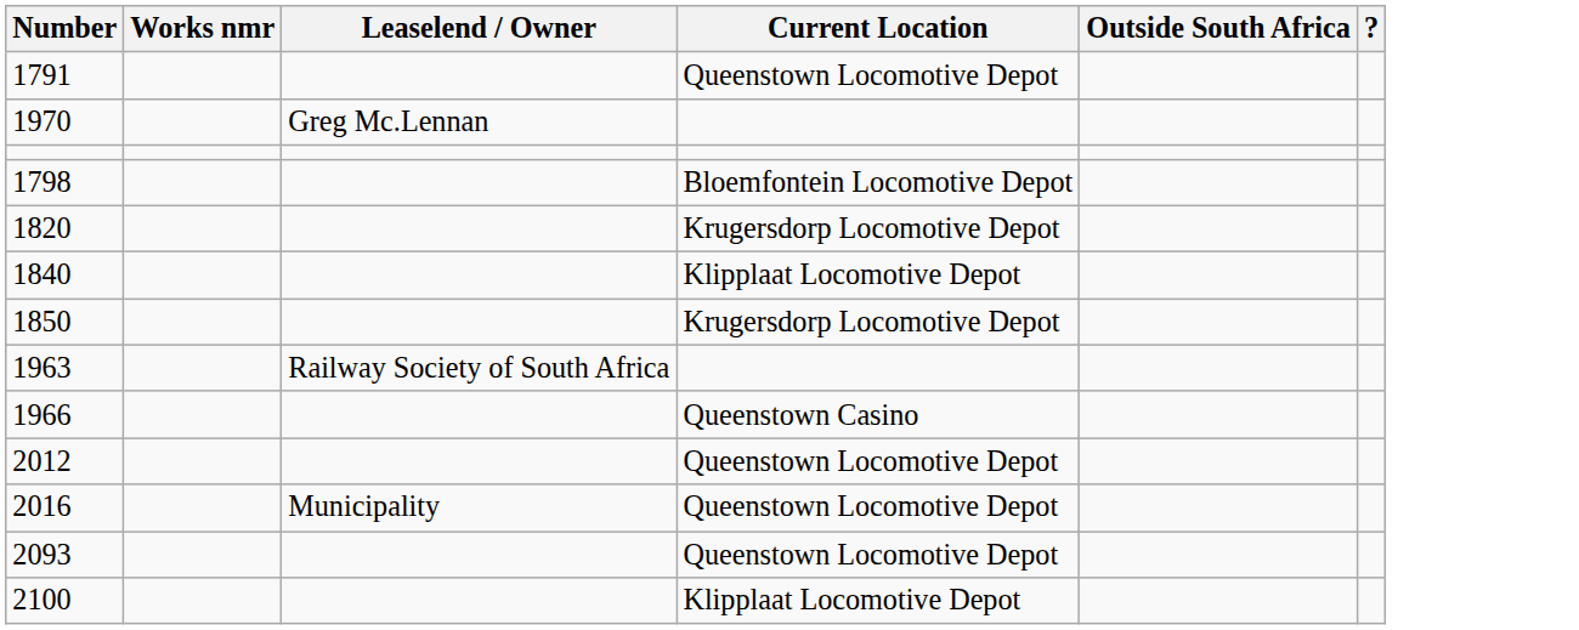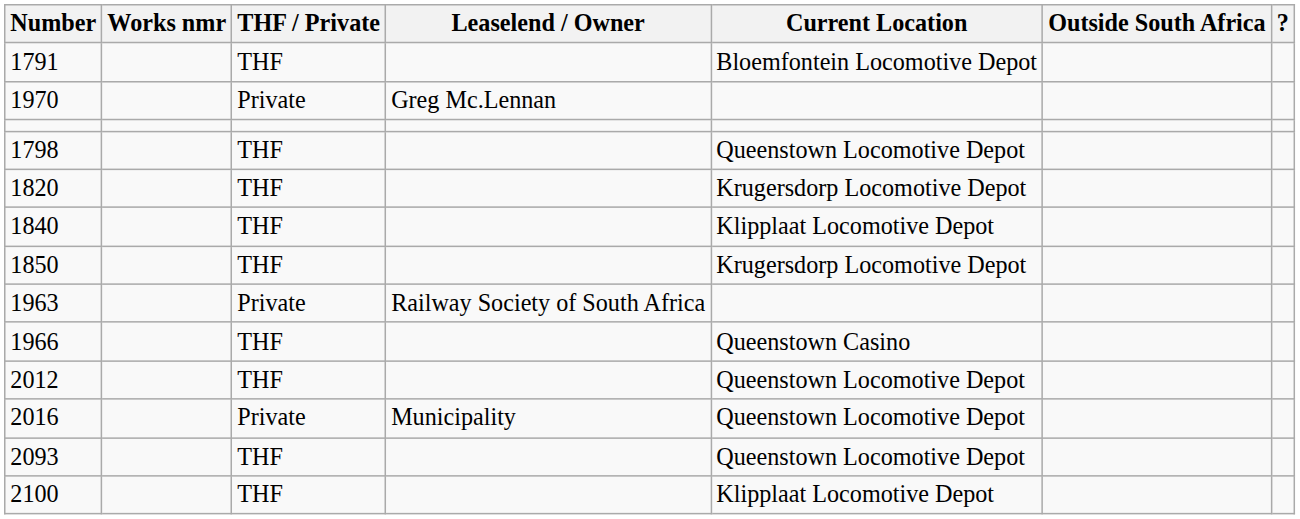+ column: THF / Private | THF | Private | THF | THF | THF | THF | Private | THF | THF | Private | THF | THF
1791 | Current Location: Queenstown Locomotive Depot -> Bloemfontein Locomotive Depot
1798 | Current Location: Bloemfontein Locomotive Depot -> Queenstown Locomotive Depot
